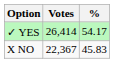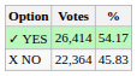X NO | Votes: 22,367 -> 22,364
